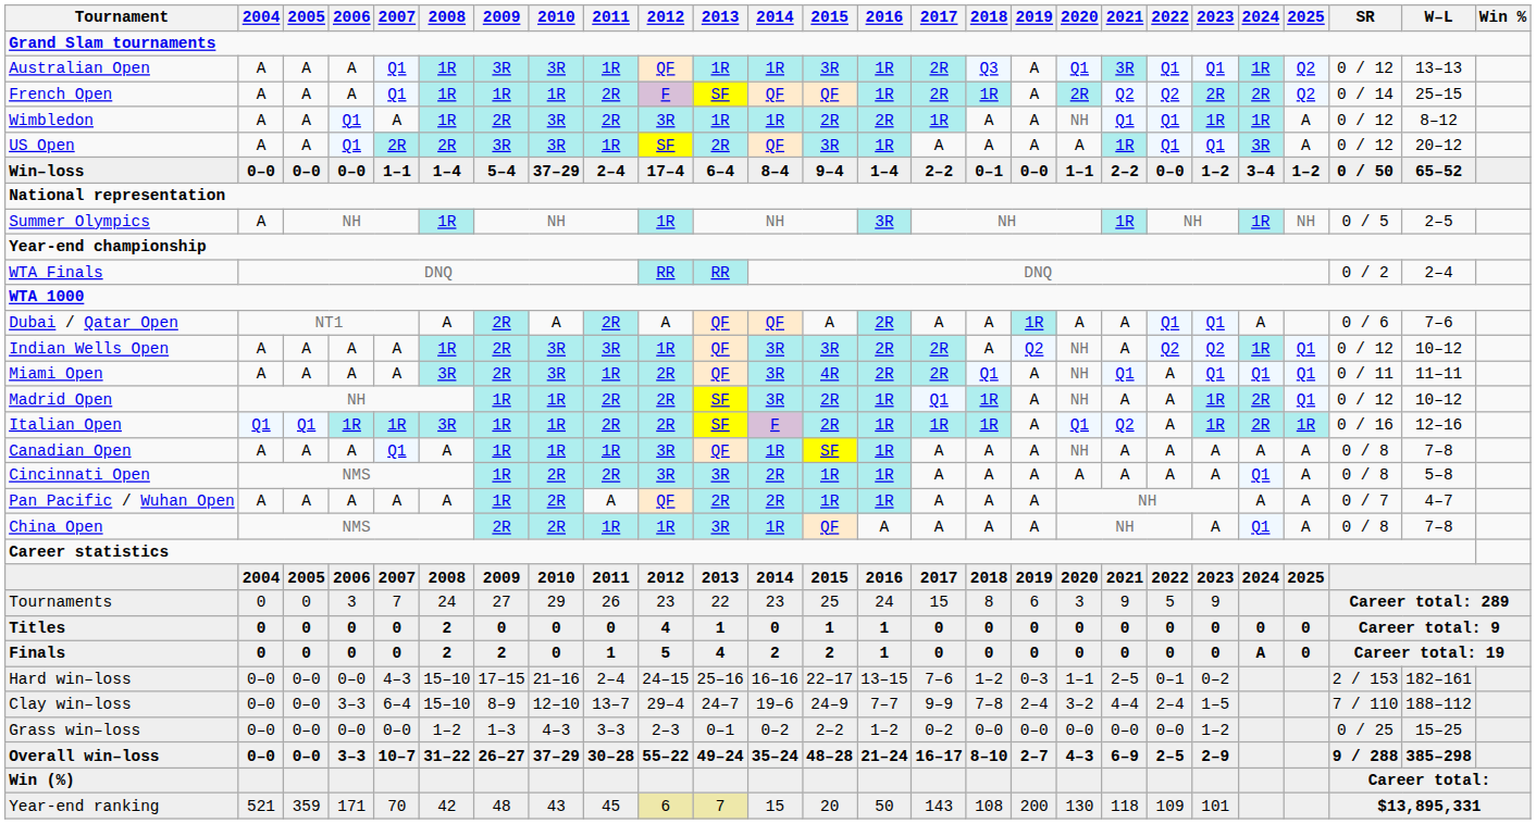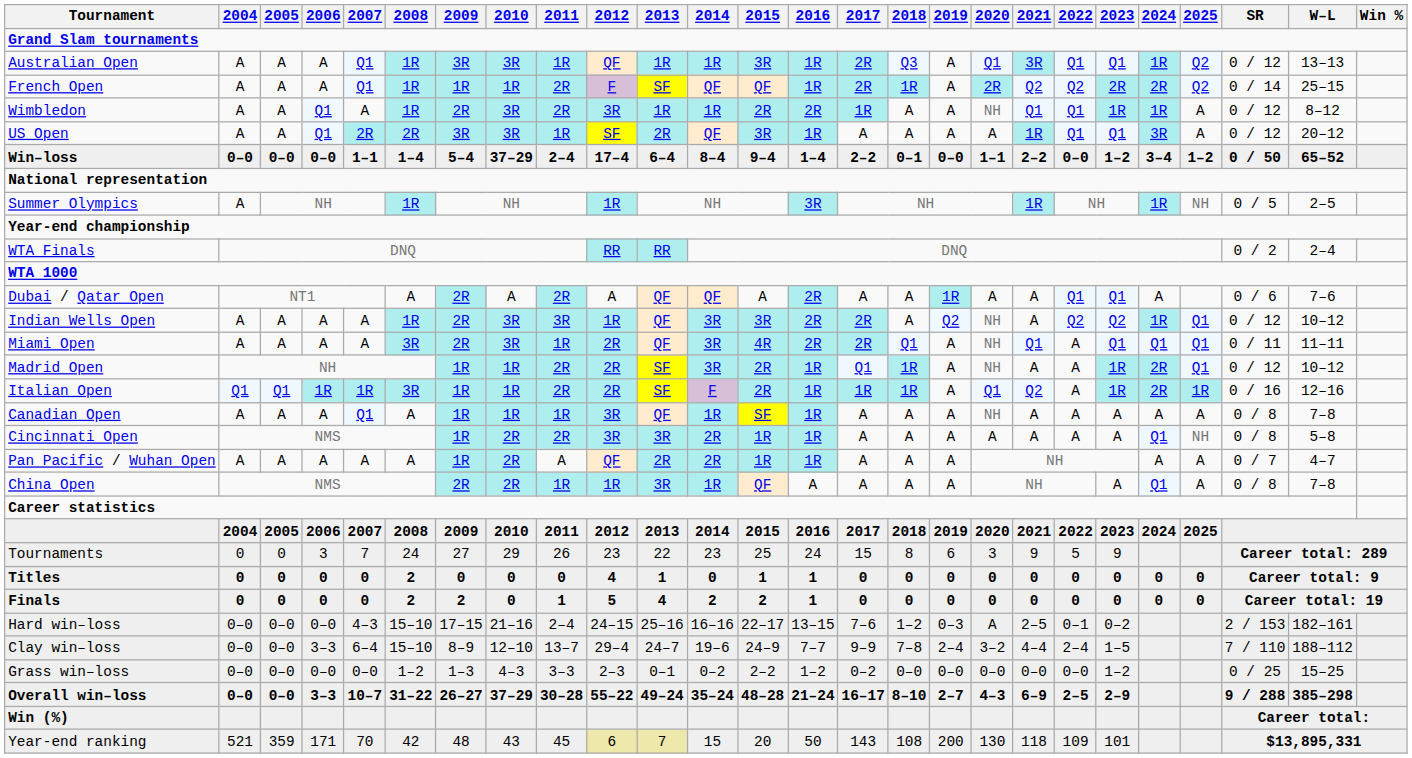Cincinnati Open | 2025: A -> NH
Finals | 2024: A -> 0
Hard win–loss | 2020: 1–1 -> A
